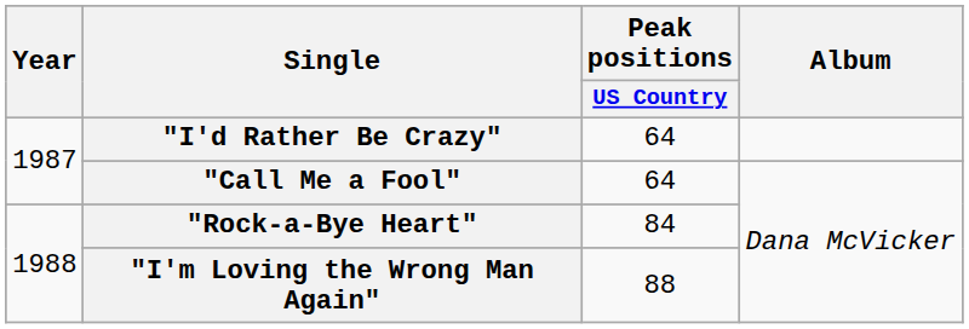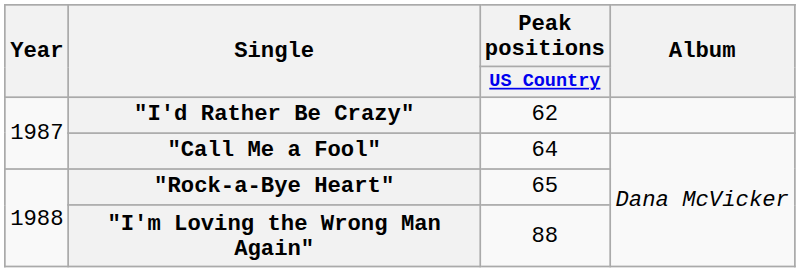"I'd Rather Be Crazy" | Peak positions / US Country: 64 -> 62
"Rock-a-Bye Heart" | Peak positions / US Country: 84 -> 65
